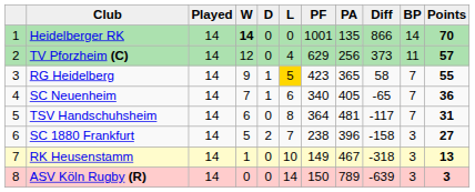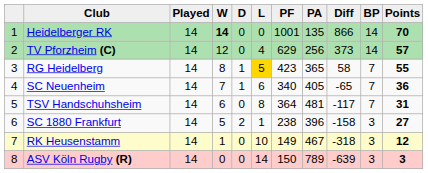TV Pforzheim (C) | BP: 11 -> 14
RG Heidelberg | W: 9 -> 8
SC 1880 Frankfurt | L: 7 -> 1
RK Heusenstamm | Points: 13 -> 12
